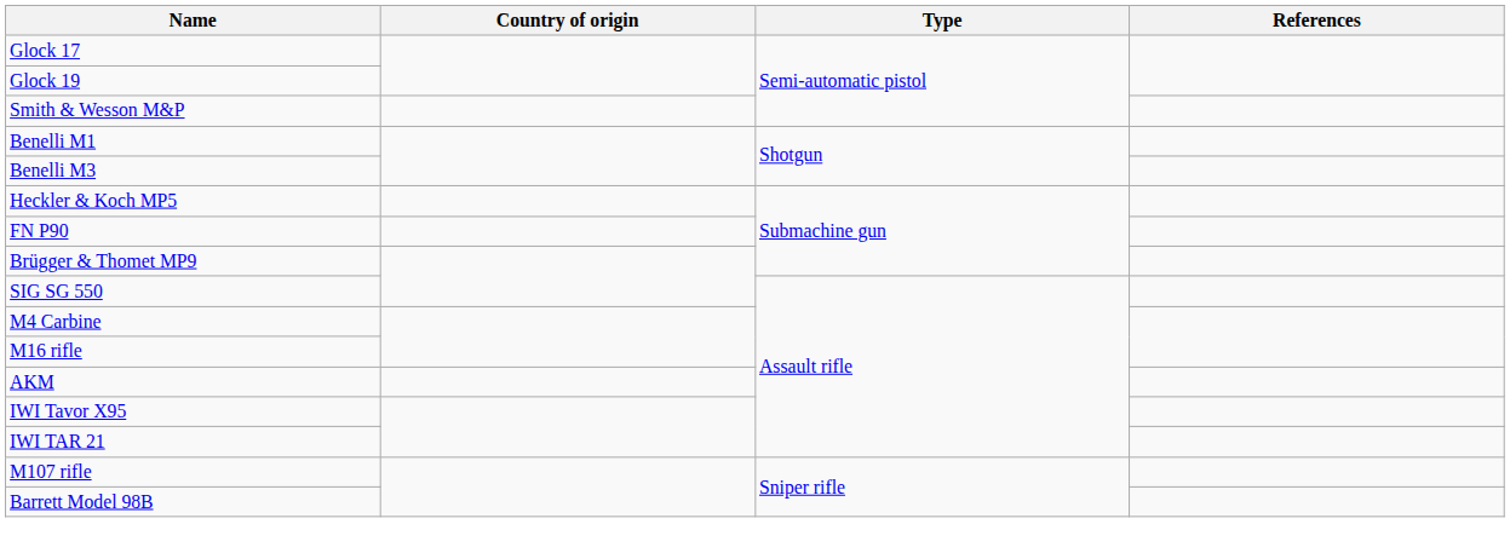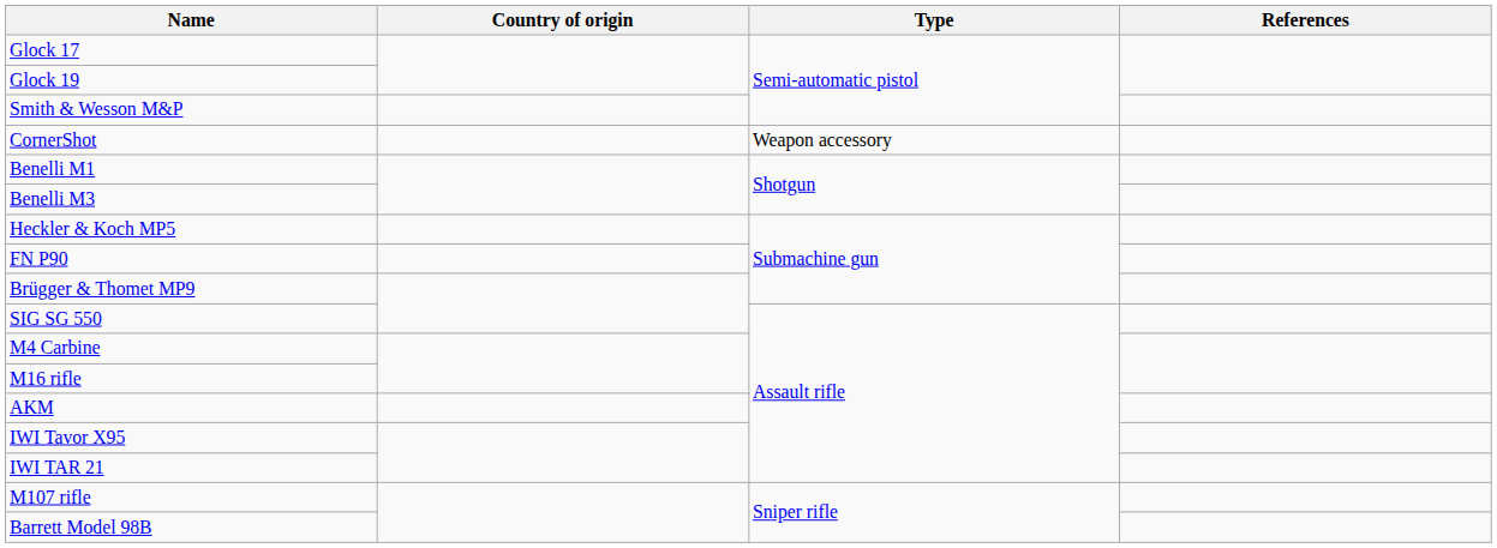+ row: CornerShot | Weapon accessory
